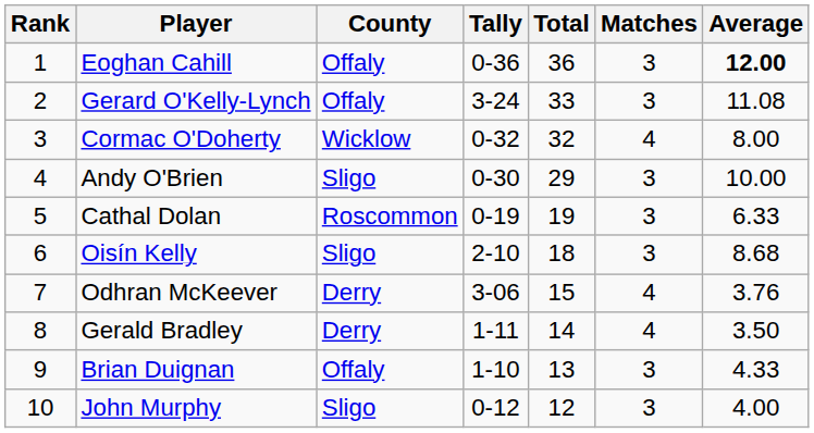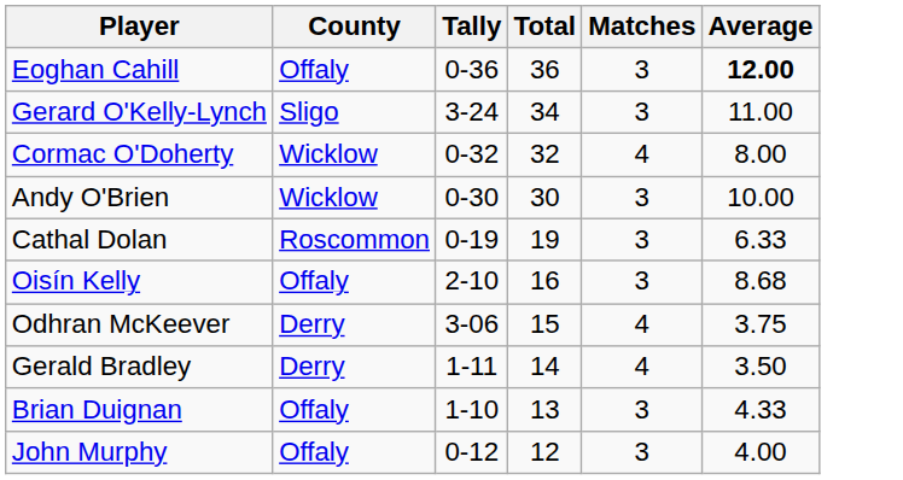- column: Rank | 1 | 2 | 3 | 4 | 5 | 6 | 7 | 8 | 9 | 10
Gerard O'Kelly-Lynch | County: Offaly -> Sligo
Gerard O'Kelly-Lynch | Total: 33 -> 34
Gerard O'Kelly-Lynch | Average: 11.08 -> 11.00
Andy O'Brien | County: Sligo -> Wicklow
Andy O'Brien | Total: 29 -> 30
Oisín Kelly | County: Sligo -> Offaly
Oisín Kelly | Total: 18 -> 16
Odhran McKeever | Average: 3.76 -> 3.75
John Murphy | County: Sligo -> Offaly
